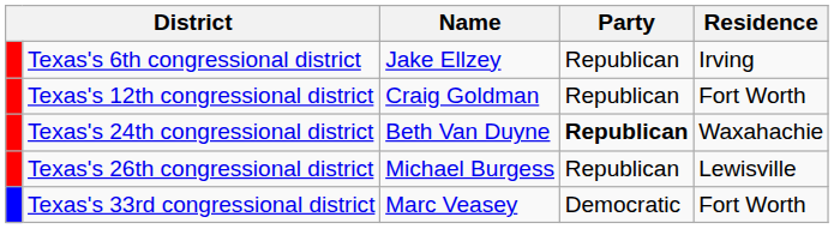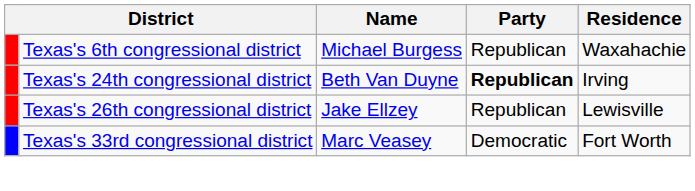Texas's 6th congressional district | Name: Jake Ellzey -> Michael Burgess
Texas's 6th congressional district | Residence: Irving -> Waxahachie
- row: Texas's 12th congressional district | Craig Goldman | Republican | Fort Worth
Texas's 24th congressional district | Residence: Waxahachie -> Irving
Texas's 26th congressional district | Name: Michael Burgess -> Jake Ellzey
